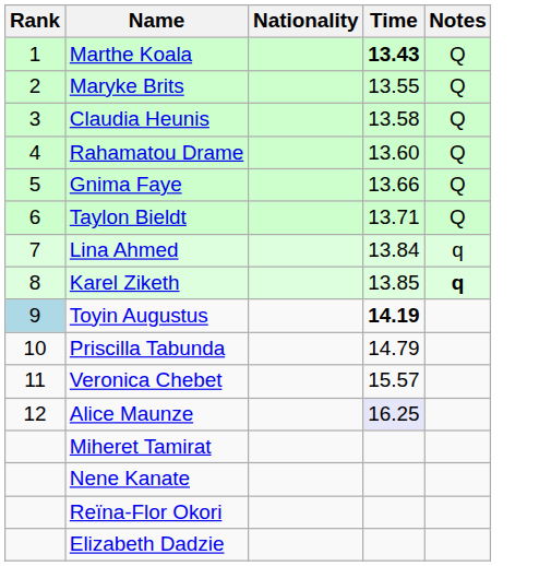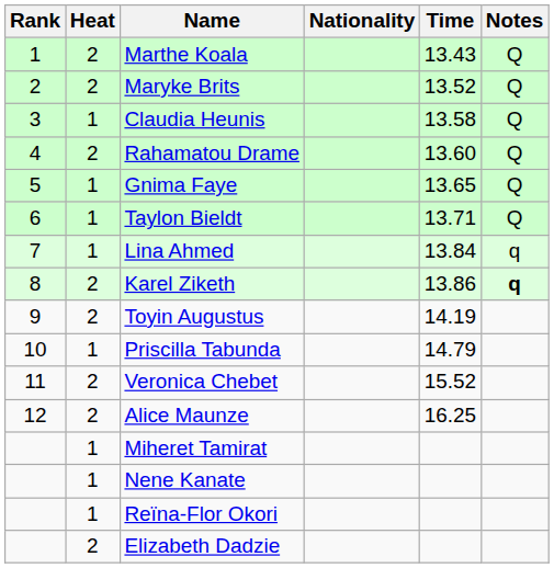+ column: Heat | 2 | 2 | 1 | 2 | 1 | 1 | 1 | 2 | 2 | 1 | 2 | 2 | 1 | 1 | 1 | 2
Marthe Koala | Time: bold -> normal
Maryke Brits | Time: 13.55 -> 13.52
Gnima Faye | Time: 13.66 -> 13.65
Karel Ziketh | Time: 13.85 -> 13.86
Toyin Augustus | Rank: lightblue background -> no background
Toyin Augustus | Time: bold -> normal
Veronica Chebet | Time: 15.57 -> 15.52
Alice Maunze | Time: lavender background -> no background
